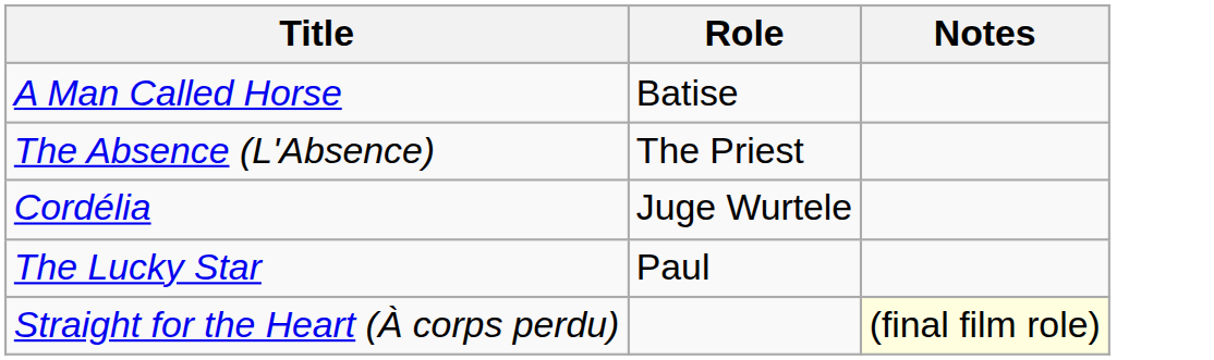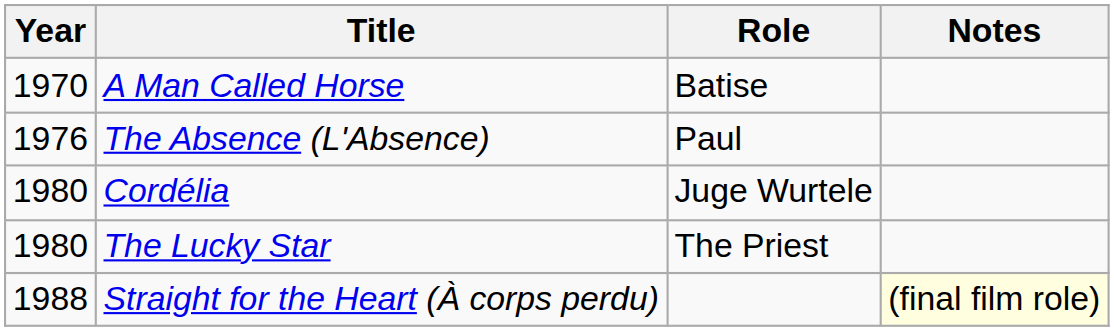+ column: Year | 1970 | 1976 | 1980 | 1980 | 1988
The Absence (L'Absence) | Role: The Priest -> Paul
The Lucky Star | Role: Paul -> The Priest
